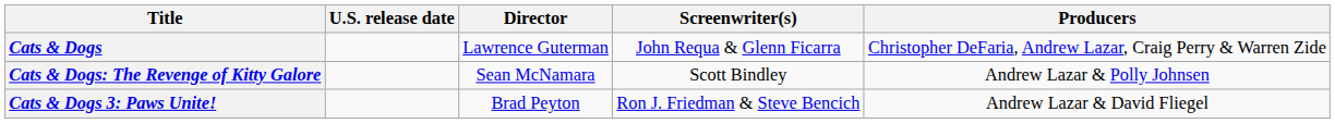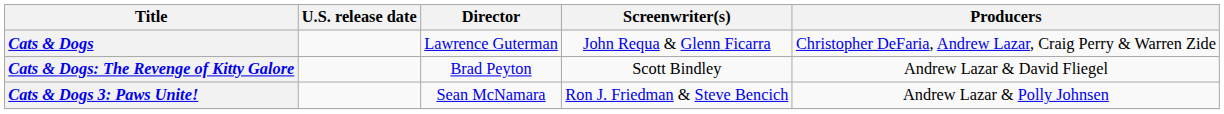Cats & Dogs: The Revenge of Kitty Galore | Director: Sean McNamara -> Brad Peyton
Cats & Dogs: The Revenge of Kitty Galore | Producers: Andrew Lazar & Polly Johnsen -> Andrew Lazar & David Fliegel
Cats & Dogs 3: Paws Unite! | Director: Brad Peyton -> Sean McNamara
Cats & Dogs 3: Paws Unite! | Producers: Andrew Lazar & David Fliegel -> Andrew Lazar & Polly Johnsen
